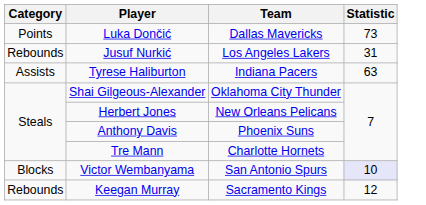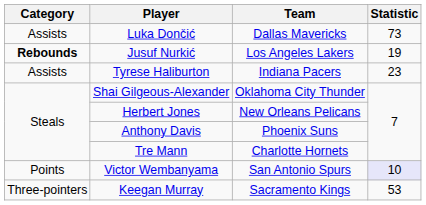Luka Dončić | Category: Points -> Assists
Jusuf Nurkić | Category: normal -> bold
Jusuf Nurkić | Statistic: 31 -> 19
Tyrese Haliburton | Statistic: 63 -> 23
Victor Wembanyama | Category: Blocks -> Points
Keegan Murray | Category: Rebounds -> Three-pointers
Keegan Murray | Statistic: 12 -> 53
